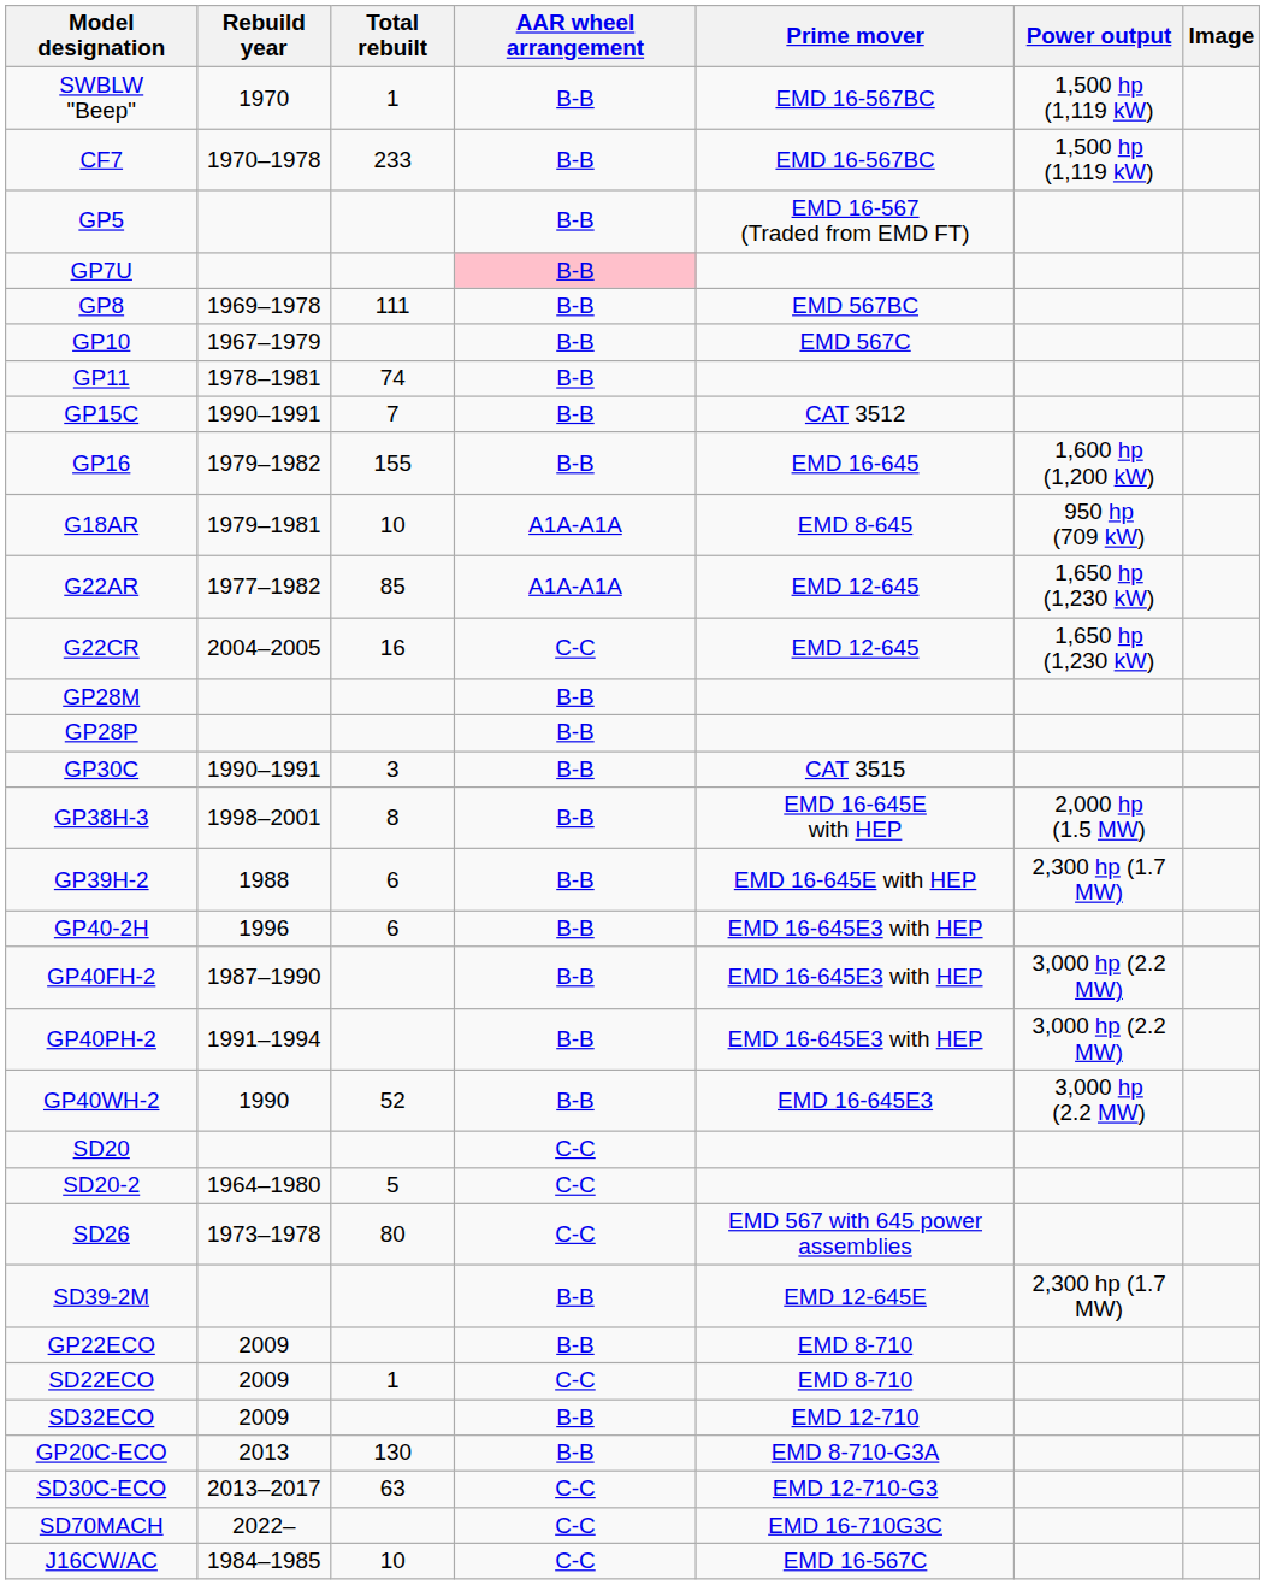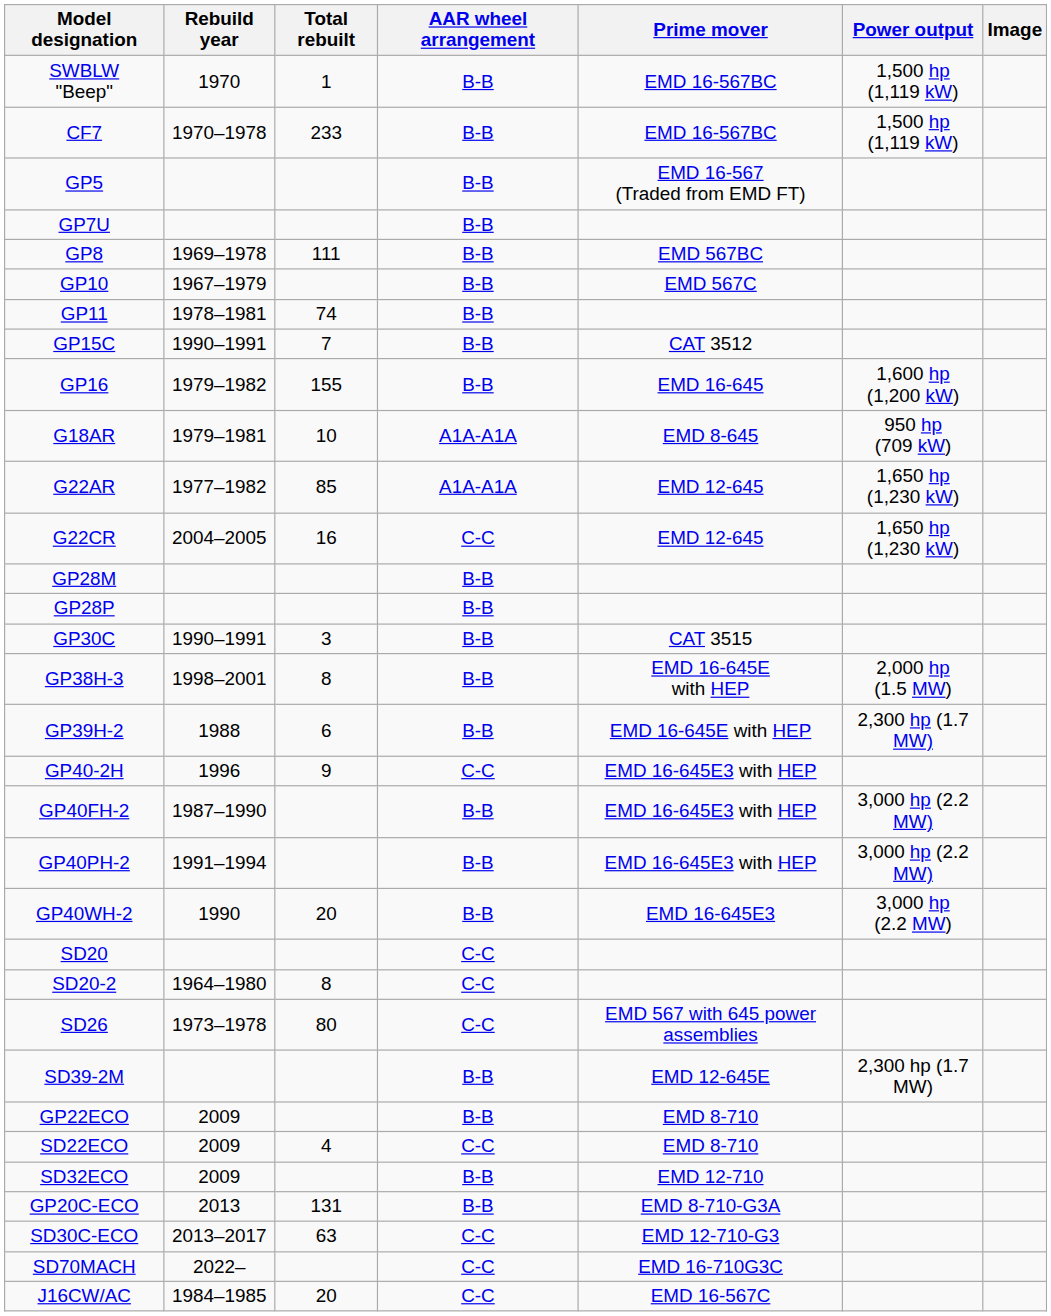GP7U | AAR wheel arrangement: pink background -> no background
GP40-2H | Total rebuilt: 6 -> 9
GP40-2H | AAR wheel arrangement: B-B -> C-C
GP40WH-2 | Total rebuilt: 52 -> 20
SD20-2 | Total rebuilt: 5 -> 8
SD22ECO | Total rebuilt: 1 -> 4
GP20C-ECO | Total rebuilt: 130 -> 131
J16CW/AC | Total rebuilt: 10 -> 20
